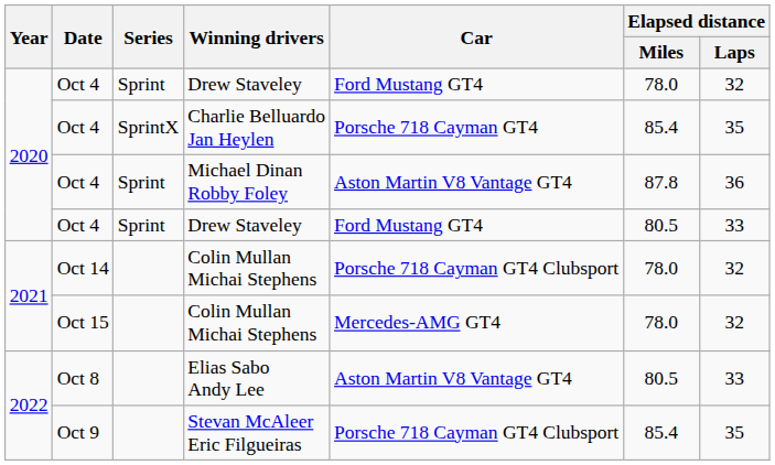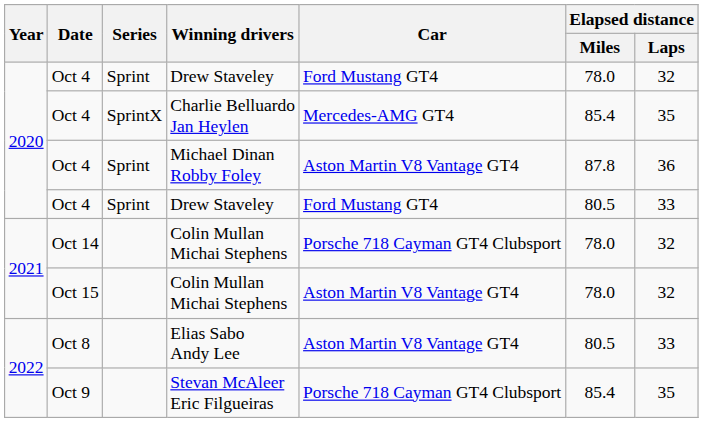Charlie Belluardo Jan Heylen | Car: Porsche 718 Cayman GT4 -> Mercedes-AMG GT4
Oct 15 / Colin Mullan Michai Stephens | Car: Mercedes-AMG GT4 -> Aston Martin V8 Vantage GT4
